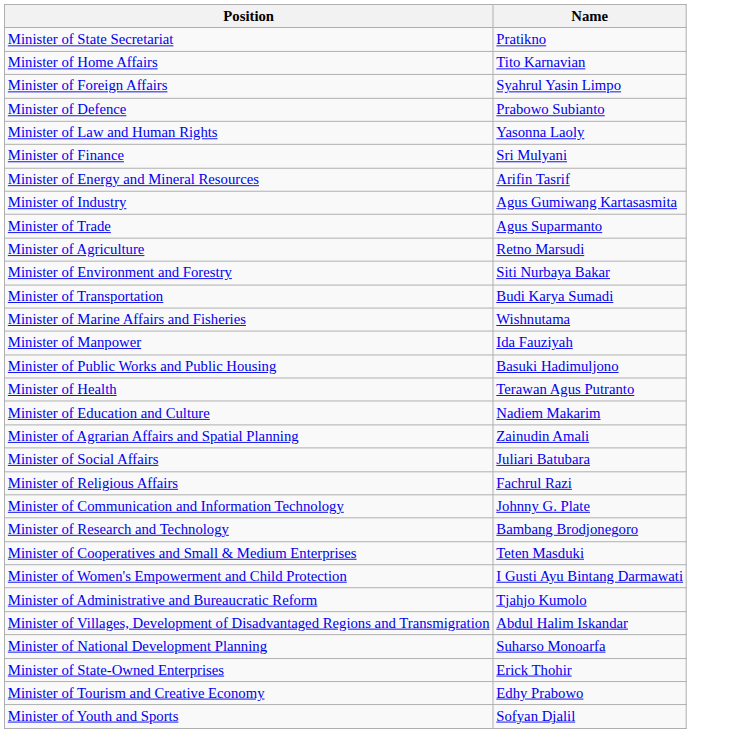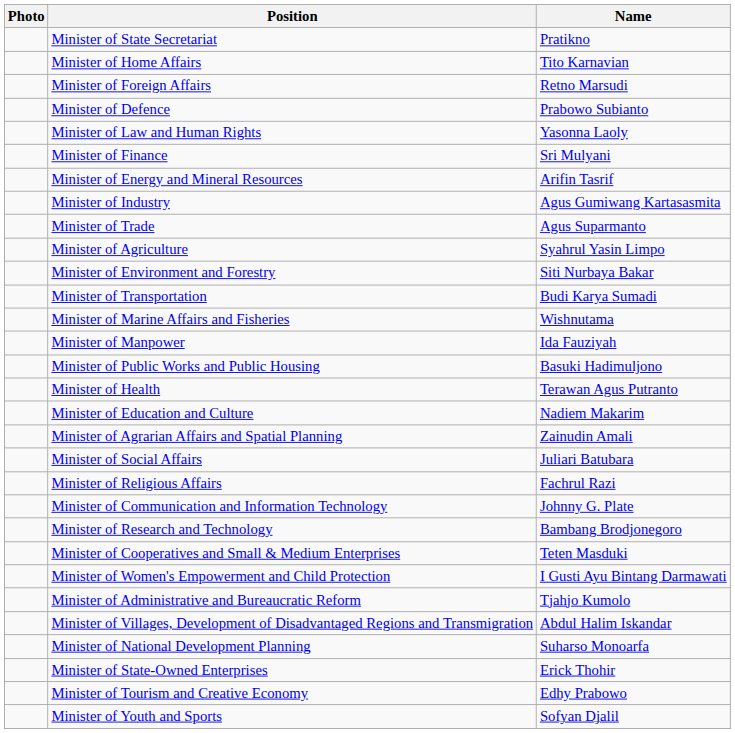+ column: Photo
Minister of Foreign Affairs | Name: Syahrul Yasin Limpo -> Retno Marsudi
Minister of Agriculture | Name: Retno Marsudi -> Syahrul Yasin Limpo
